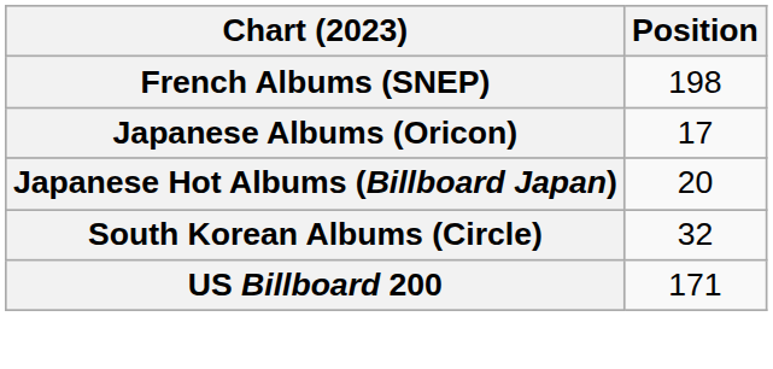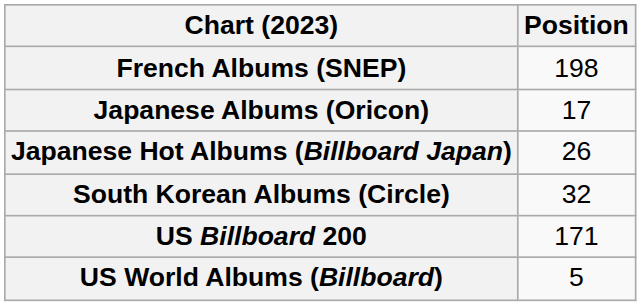Japanese Hot Albums (Billboard Japan) | Position: 20 -> 26
+ row: US World Albums (Billboard) | 5
